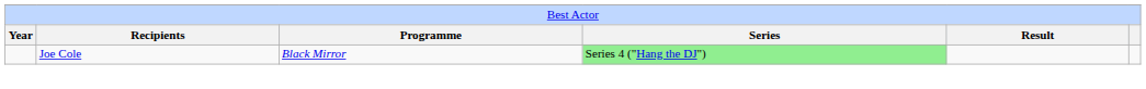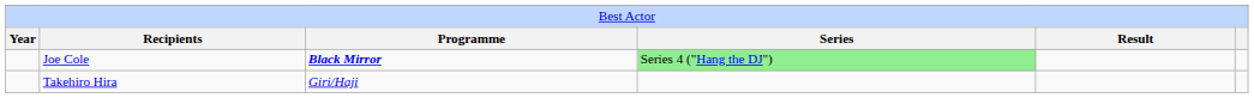Joe Cole | column 3: normal -> bold
+ row: Takehiro Hira | Giri/Haji
